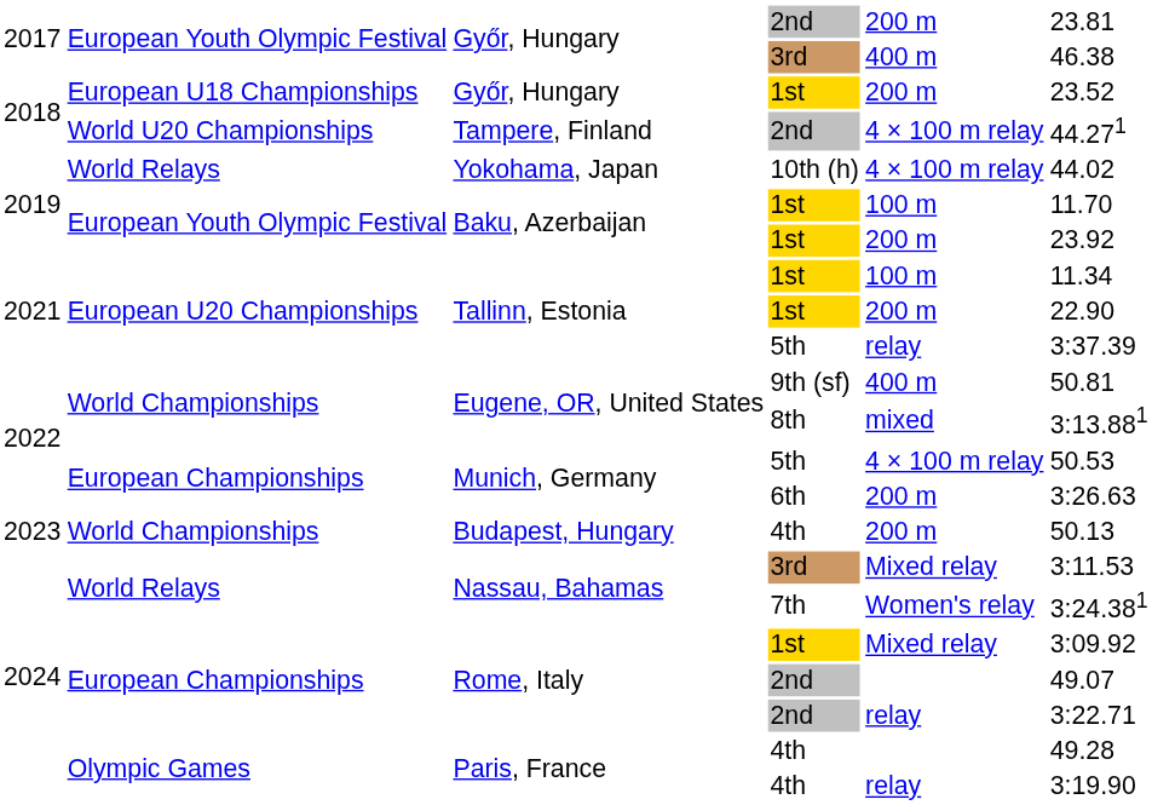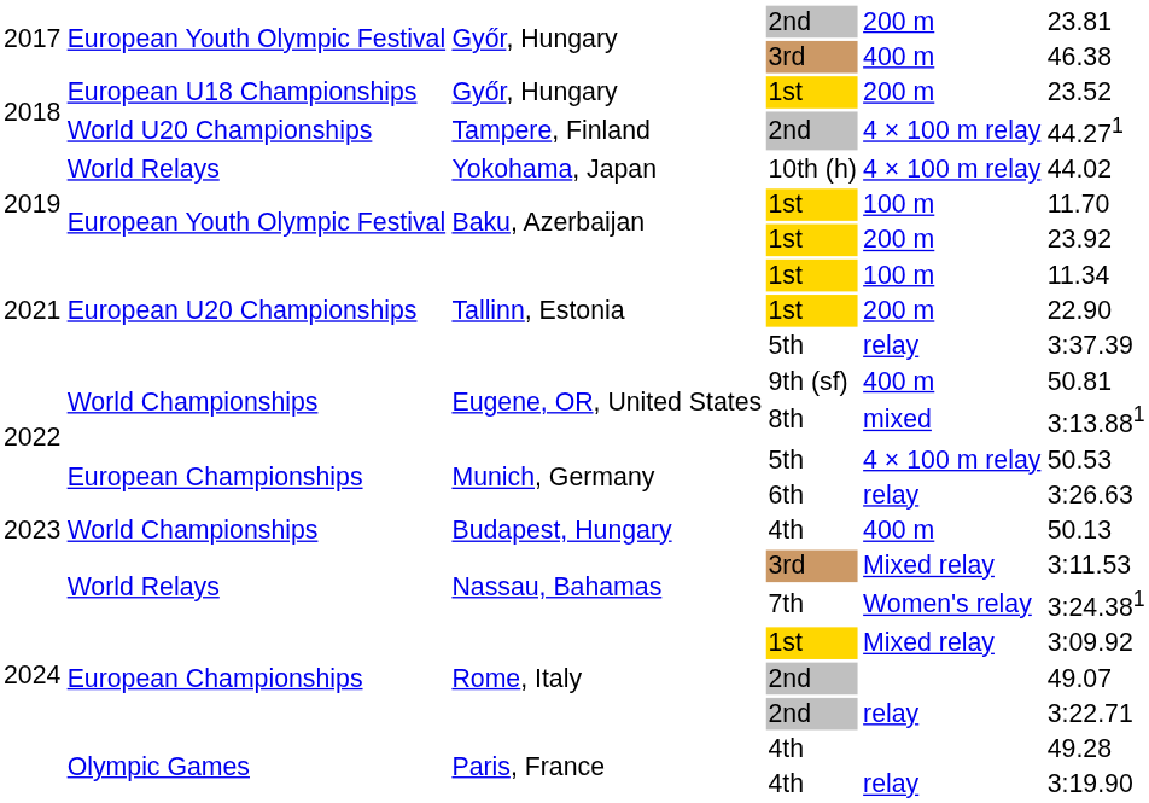Munich, Germany / 6th | column 5: 200 m -> relay
Budapest, Hungary | column 5: 200 m -> 400 m
